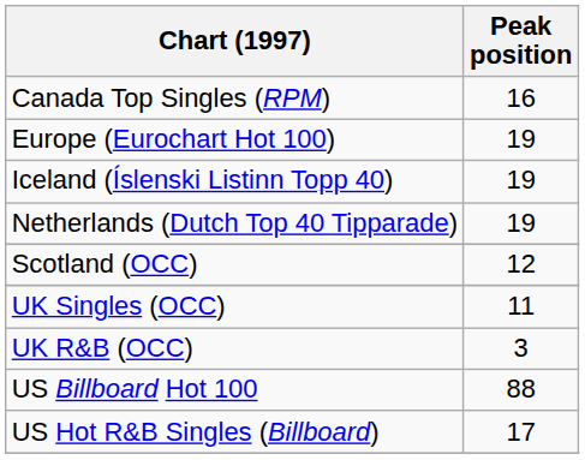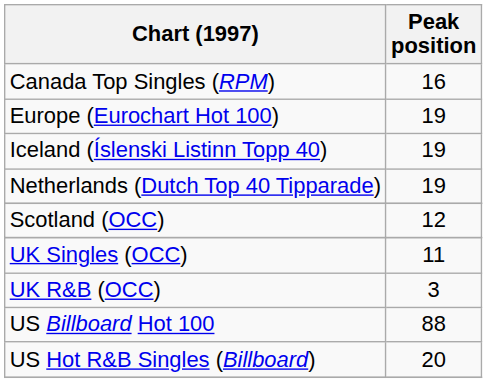US Hot R&B Singles (Billboard) | Peak position: 17 -> 20
